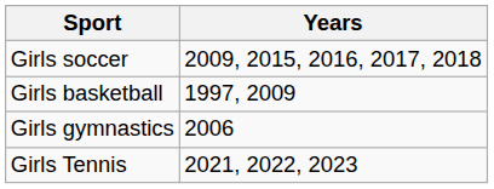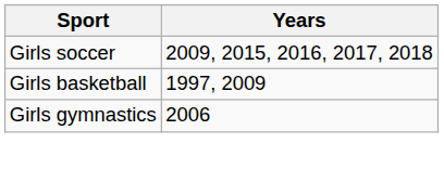- row: Girls Tennis | 2021, 2022, 2023
